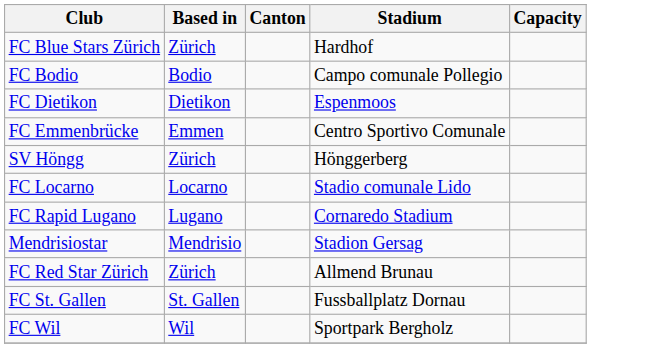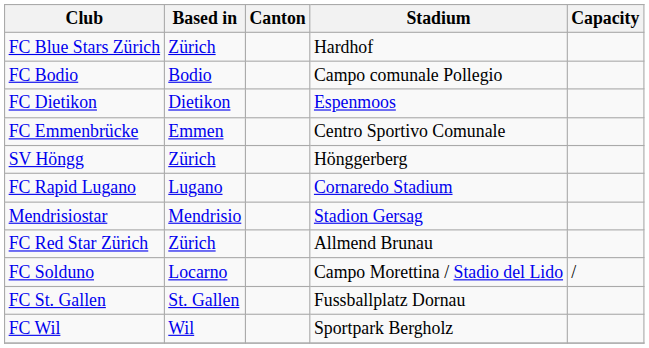- row: FC Locarno | Locarno | Stadio comunale Lido
+ row: FC Solduno | Locarno | Campo Morettina / Stadio del Lido | /
